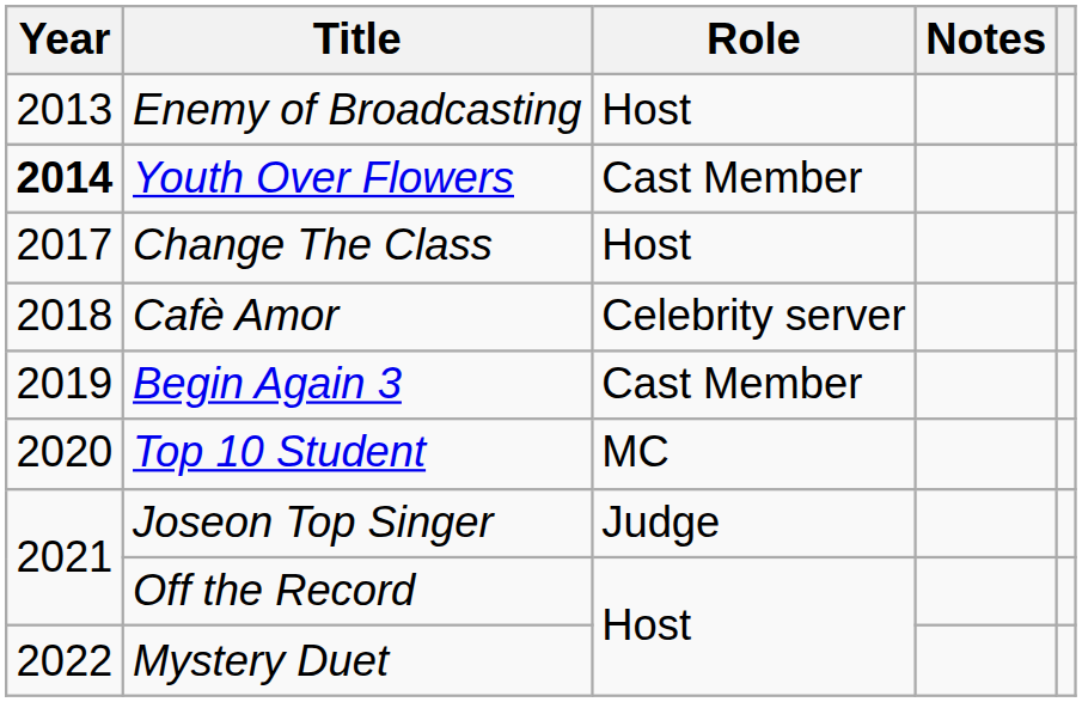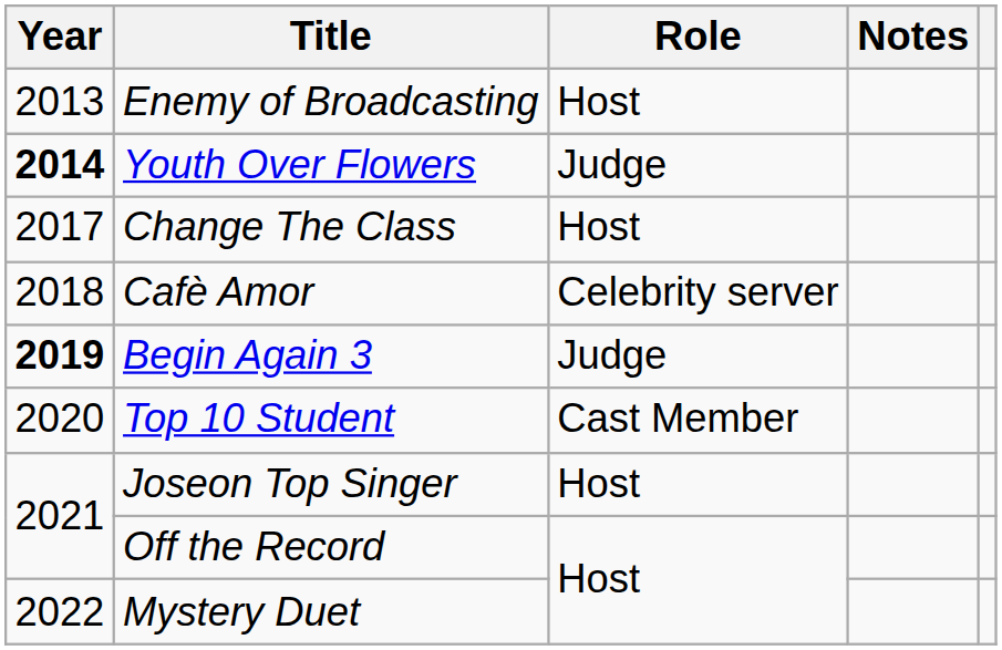Youth Over Flowers | Role: Cast Member -> Judge
Begin Again 3 | Year: normal -> bold
Begin Again 3 | Role: Cast Member -> Judge
Top 10 Student | Role: MC -> Cast Member
Joseon Top Singer | Role: Judge -> Host
